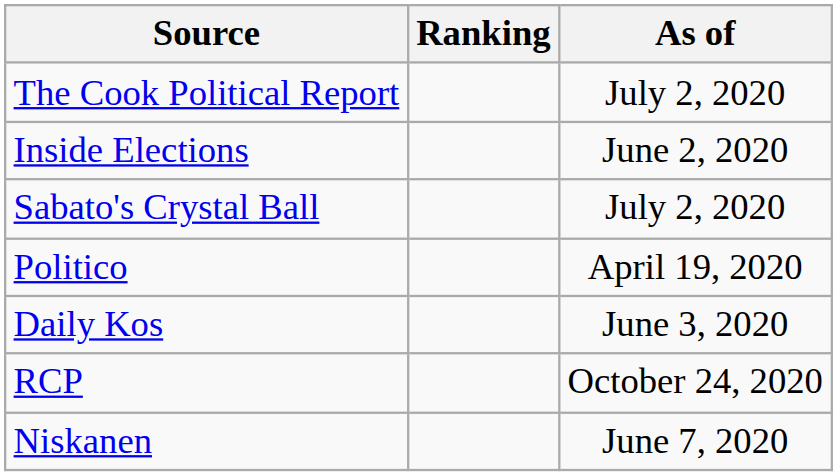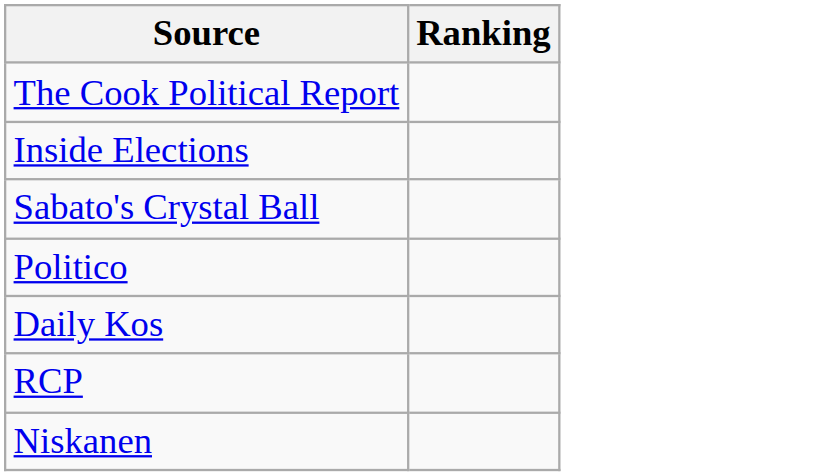- column: As of | July 2, 2020 | June 2, 2020 | July 2, 2020 | April 19, 2020 | June 3, 2020 | October 24, 2020 | June 7, 2020
